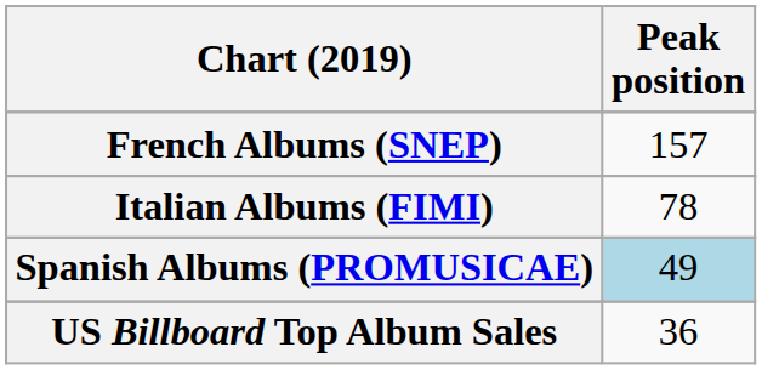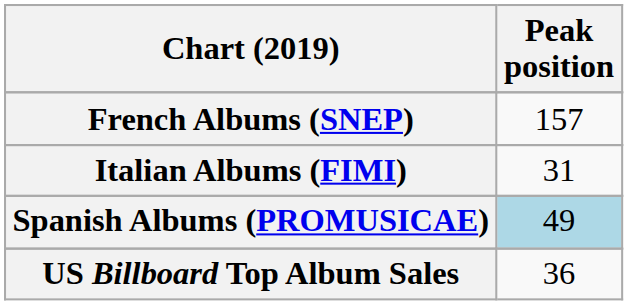Italian Albums (FIMI) | Peak position: 78 -> 31
